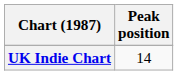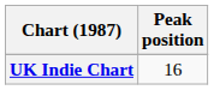UK Indie Chart | Peak position: 14 -> 16
